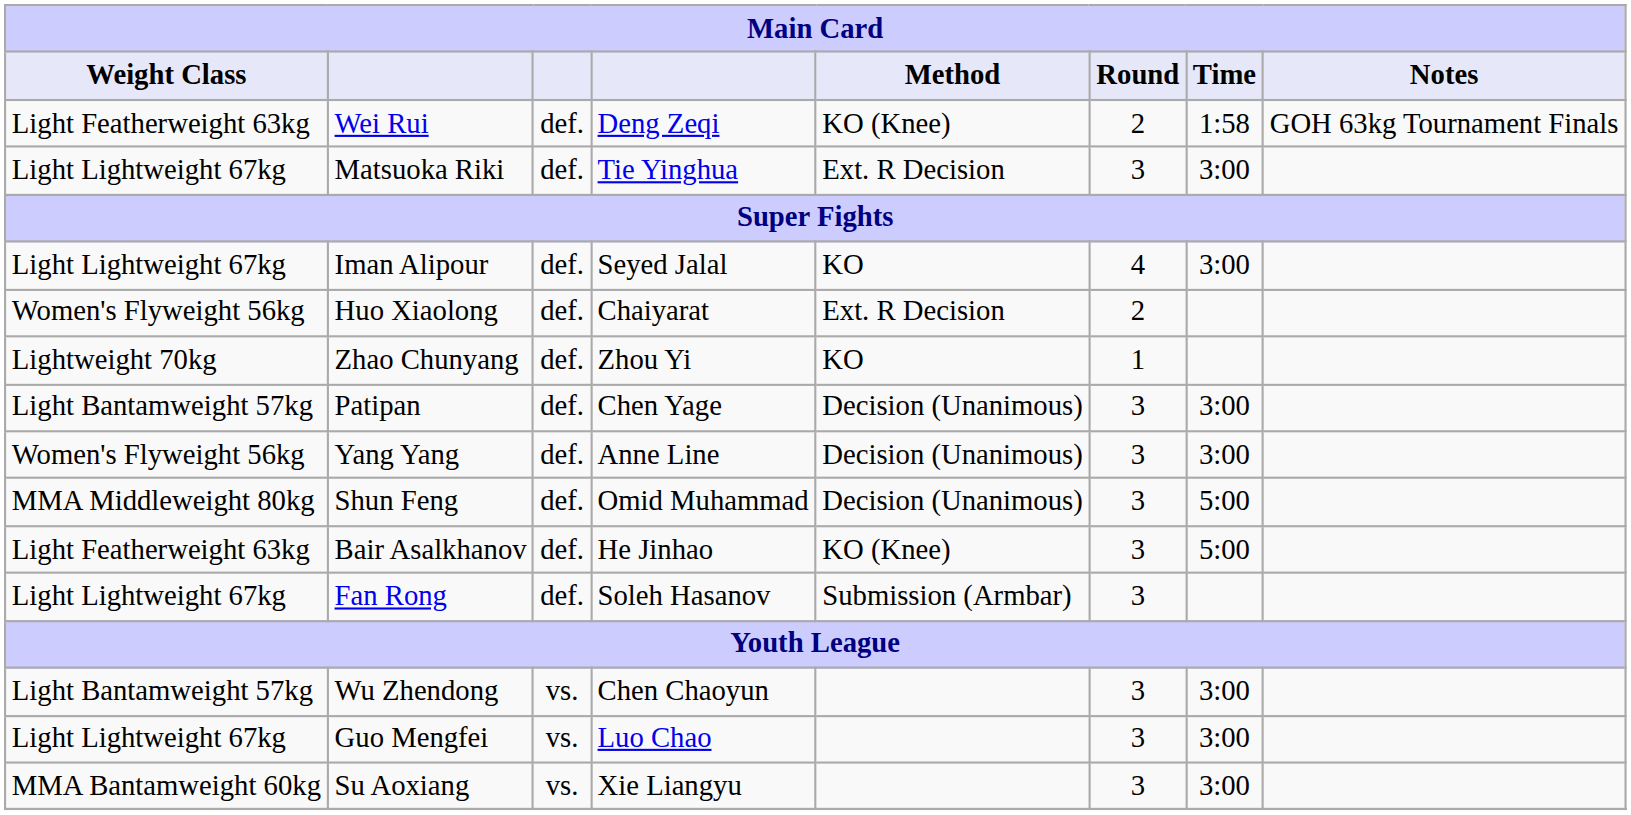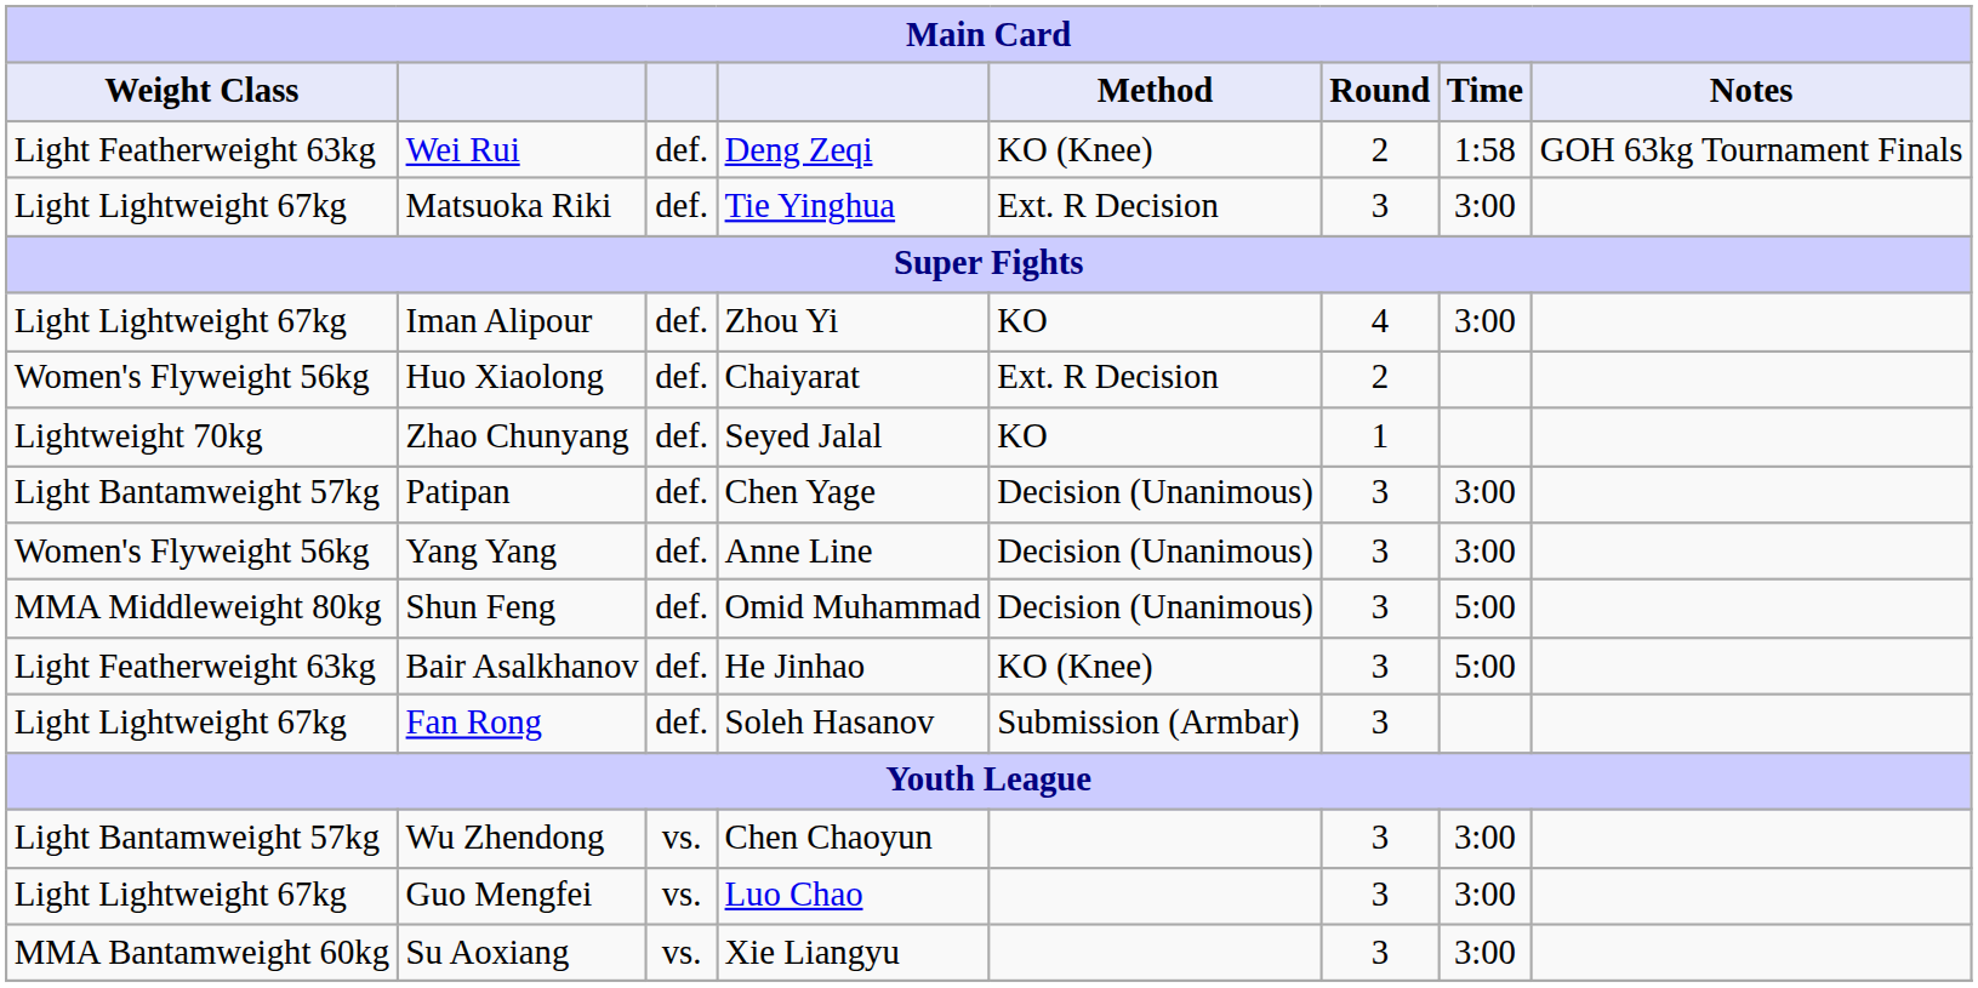Iman Alipour | column 4: Seyed Jalal -> Zhou Yi
Zhao Chunyang | column 4: Zhou Yi -> Seyed Jalal
